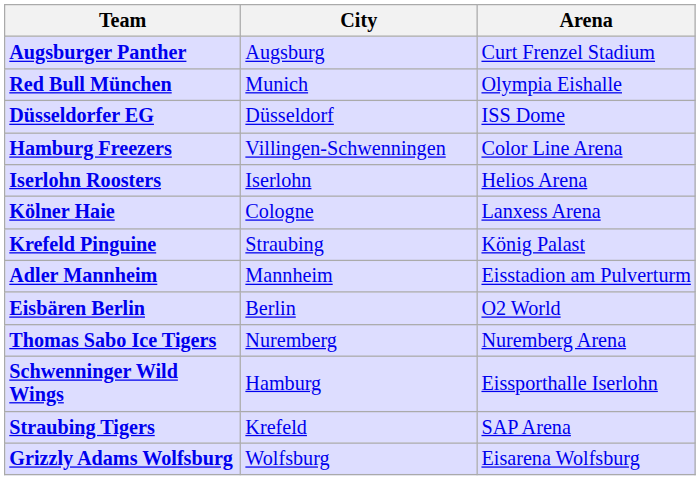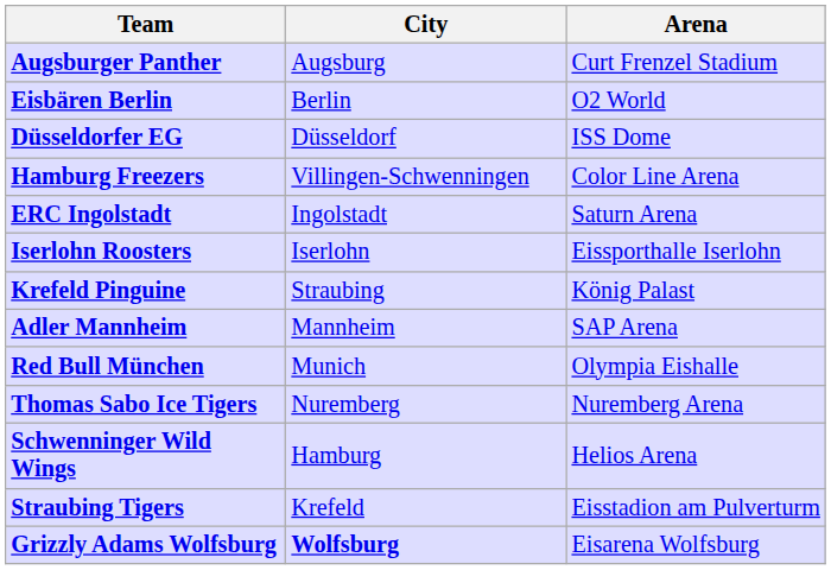rows swapped: Eisbären Berlin <-> Red Bull München
+ row: ERC Ingolstadt | Ingolstadt | Saturn Arena
Iserlohn Roosters | Arena: Helios Arena -> Eissporthalle Iserlohn
- row: Kölner Haie | Cologne | Lanxess Arena
Adler Mannheim | Arena: Eisstadion am Pulverturm -> SAP Arena
Schwenninger Wild Wings | Arena: Eissporthalle Iserlohn -> Helios Arena
Straubing Tigers | Arena: SAP Arena -> Eisstadion am Pulverturm
Grizzly Adams Wolfsburg | City: normal -> bold
